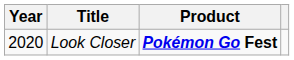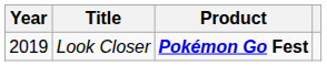Look Closer | Year: 2020 -> 2019
